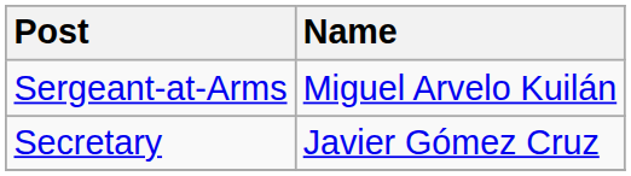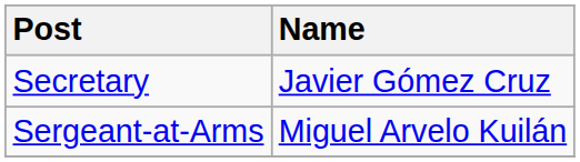rows swapped: Secretary <-> Sergeant-at-Arms
